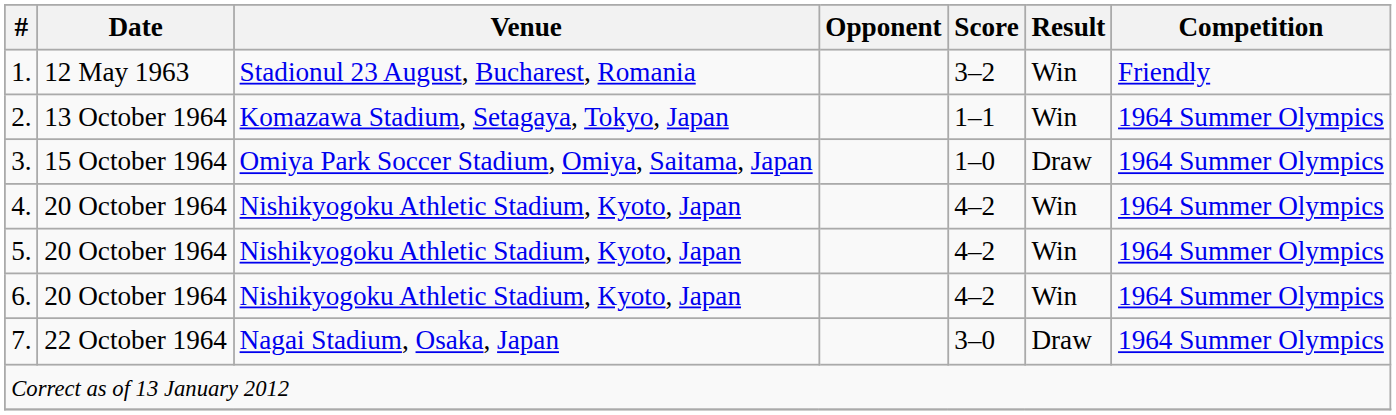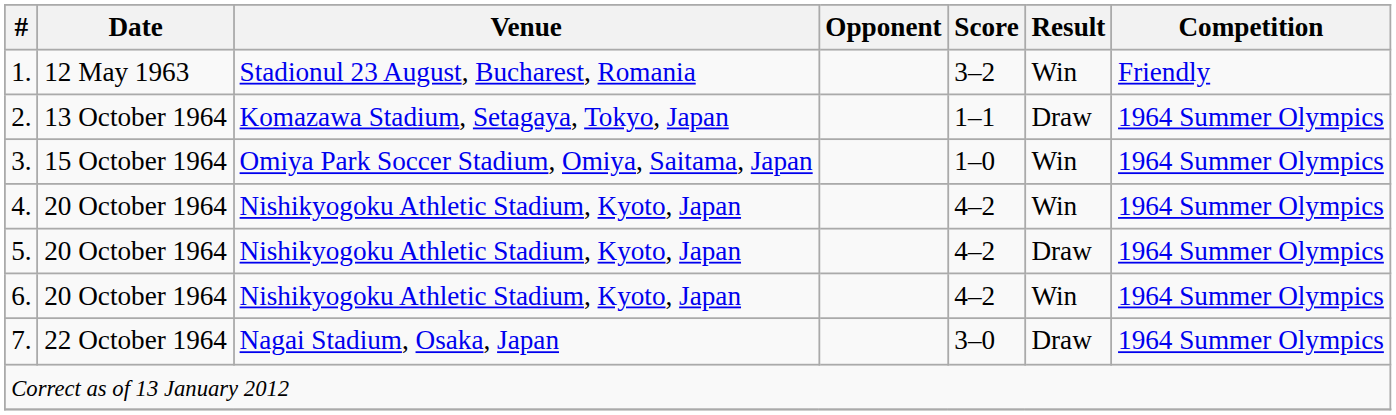2. | Result: Win -> Draw
3. | Result: Draw -> Win
5. | Result: Win -> Draw
